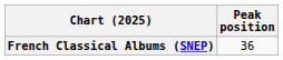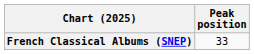French Classical Albums (SNEP) | Peak position: 36 -> 33
